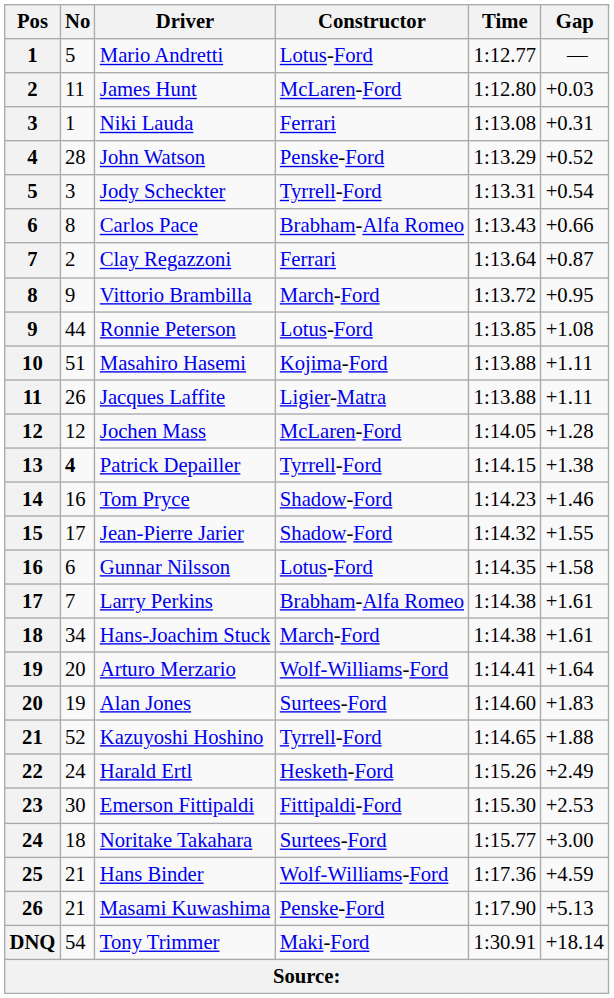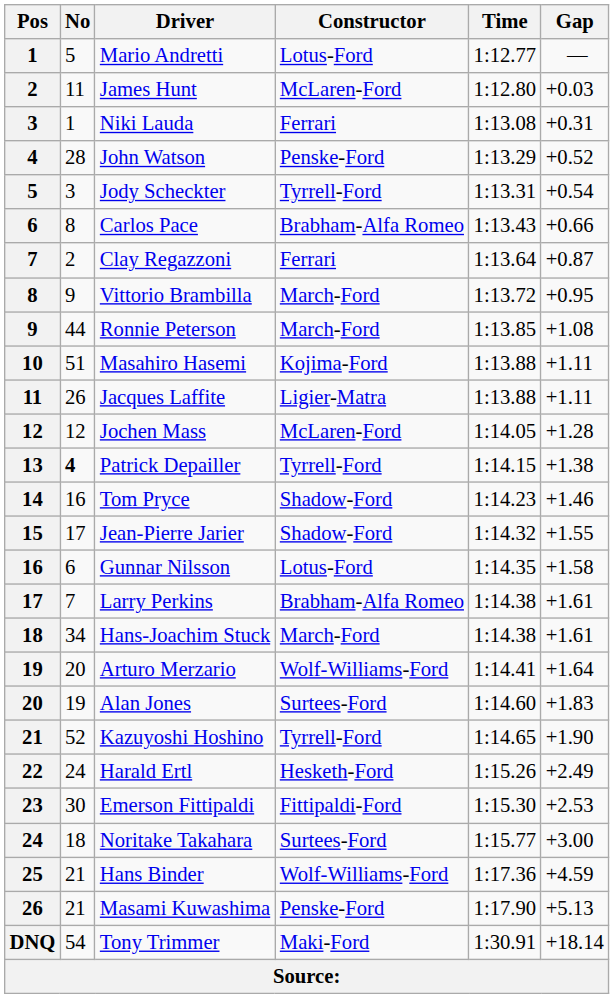Ronnie Peterson | Constructor: Lotus-Ford -> March-Ford
Kazuyoshi Hoshino | Gap: +1.88 -> +1.90
